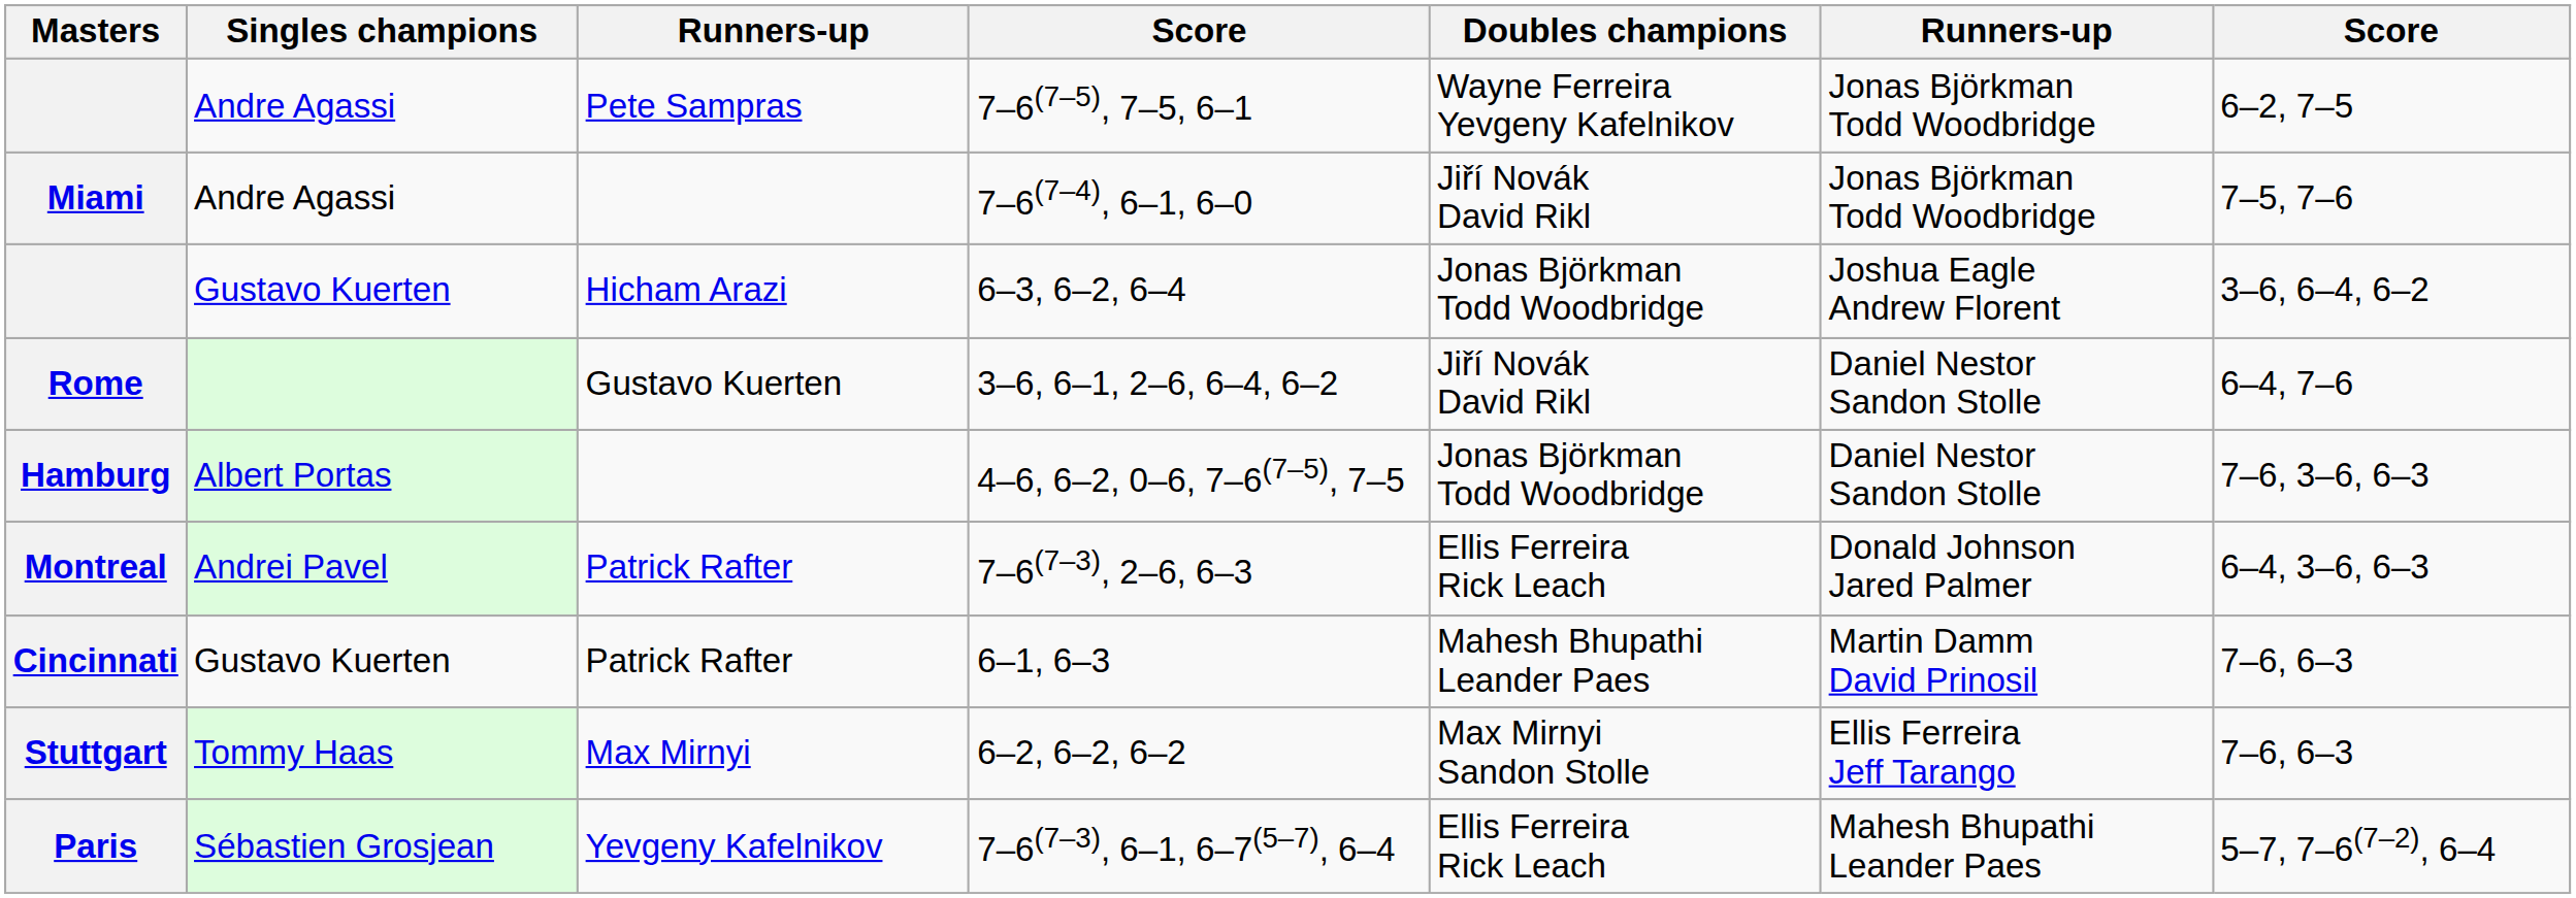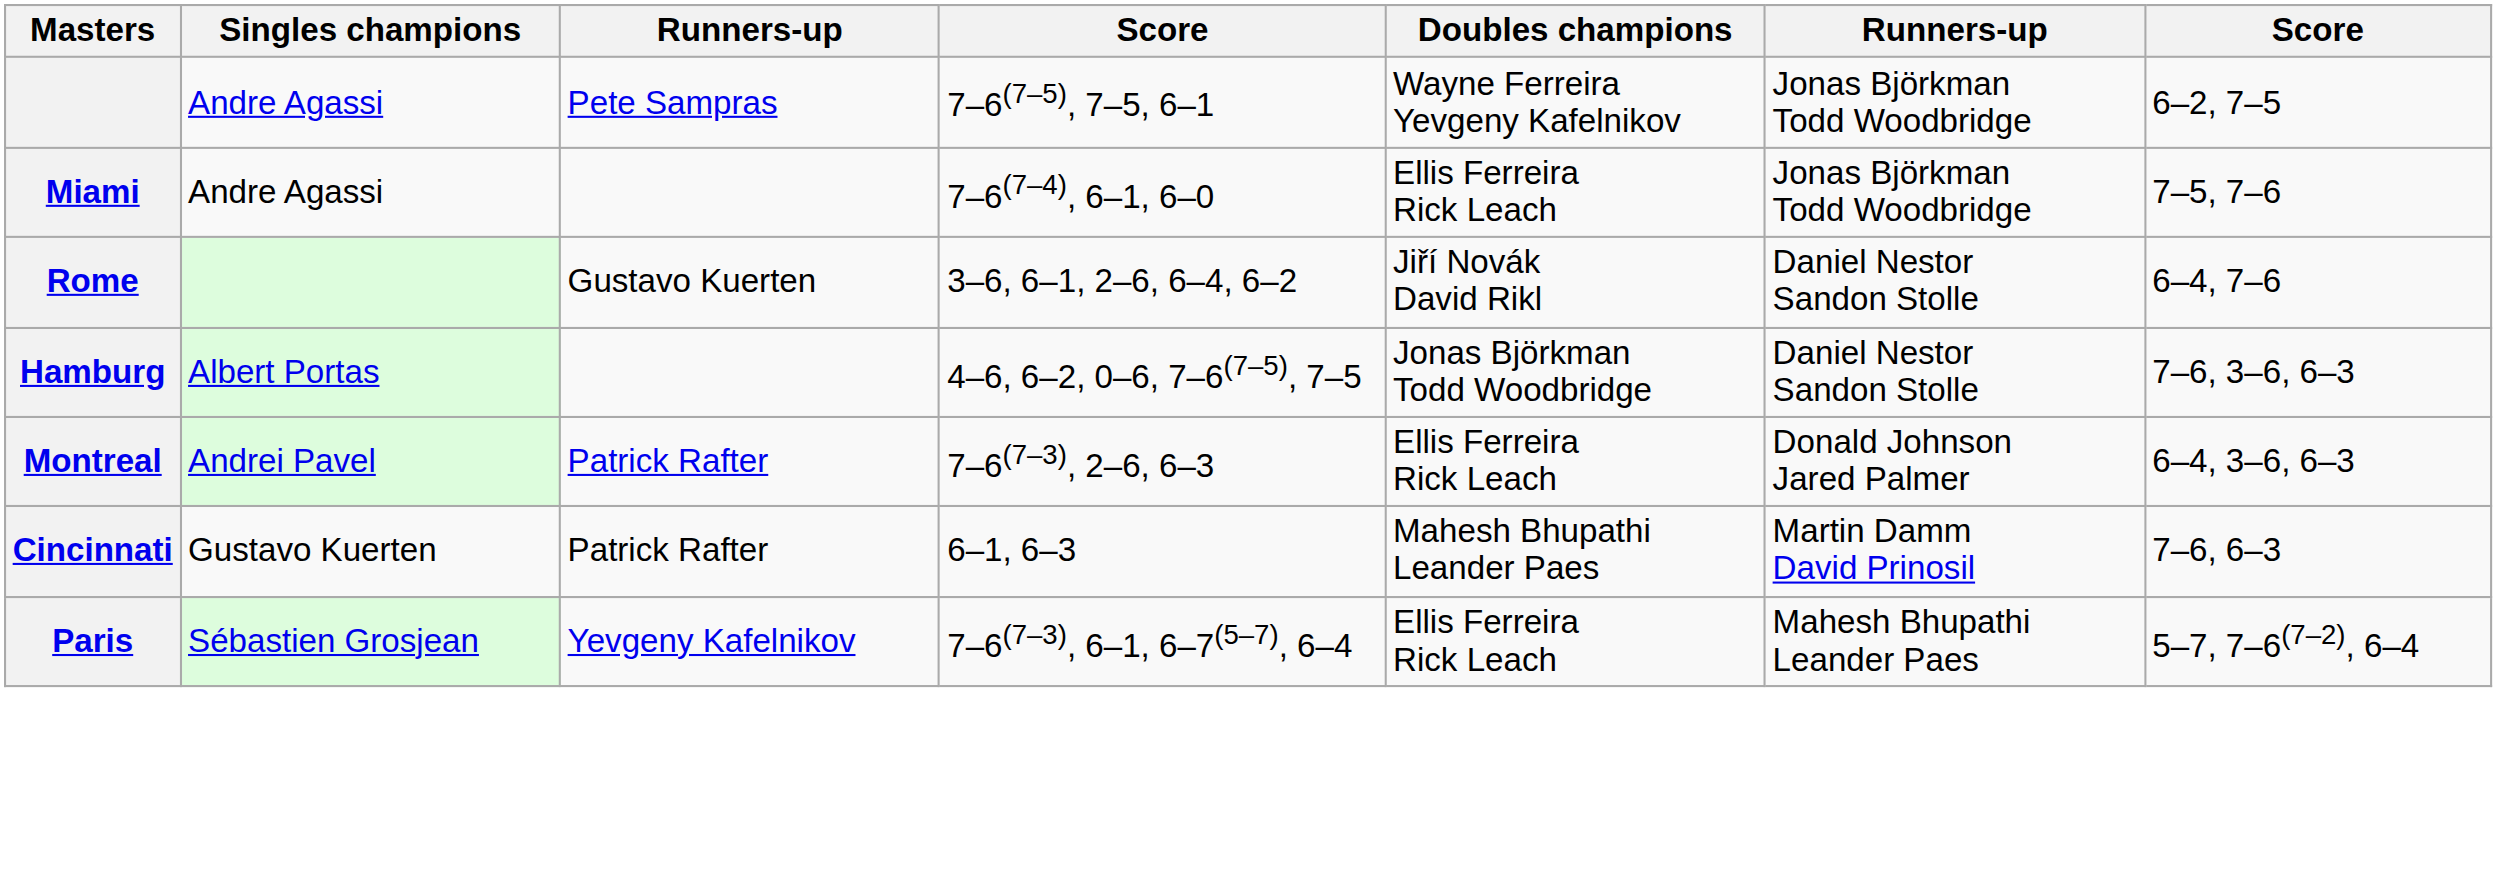7–6(7–4), 6–1, 6–0 | Doubles champions: Jiří Novák David Rikl -> Ellis Ferreira Rick Leach
- row: Gustavo Kuerten | Hicham Arazi | 6–3, 6–2, 6–4 | Jonas Björkman Todd Woodbridge | Joshua Eagle Andrew Florent | 3–6, 6–4, 6–2
- row: Stuttgart | Tommy Haas | Max Mirnyi | 6–2, 6–2, 6–2 | Max Mirnyi Sandon Stolle | Ellis Ferreira Jeff Tarango | 7–6, 6–3
